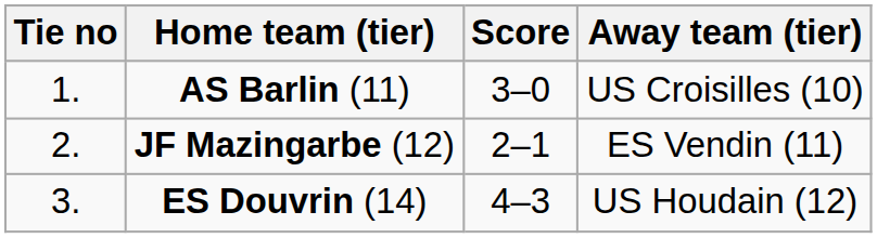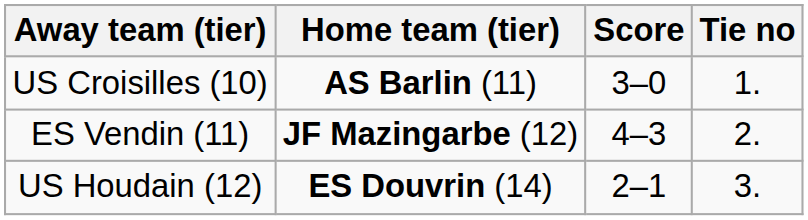columns swapped: Tie no <-> Away team (tier)
JF Mazingarbe (12) | Score: 2–1 -> 4–3
ES Douvrin (14) | Score: 4–3 -> 2–1
